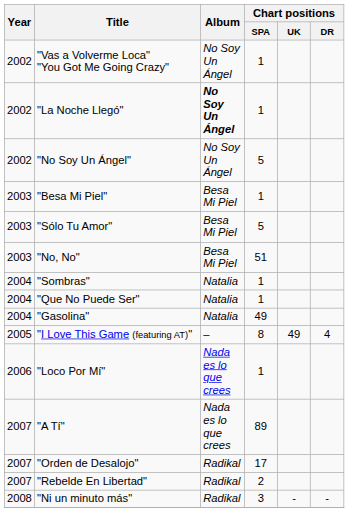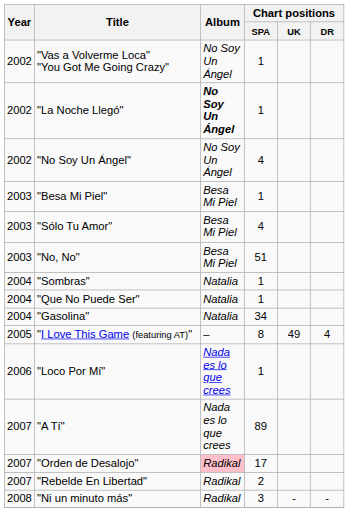"No Soy Un Ángel" | Chart positions / SPA: 5 -> 4
"Sólo Tu Amor" | Chart positions / SPA: 5 -> 4
"Gasolina" | Chart positions / SPA: 49 -> 34
"Orden de Desalojo" | Album: no background -> pink background
